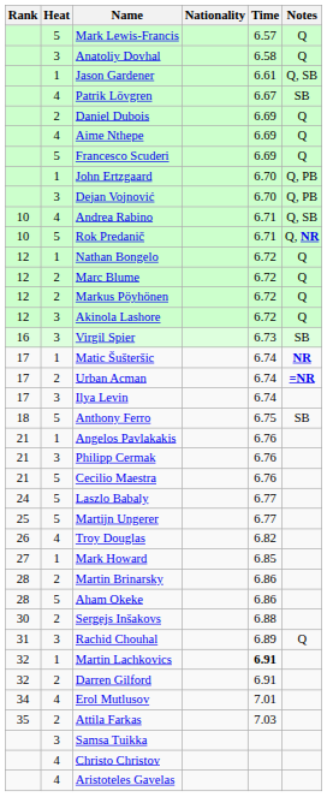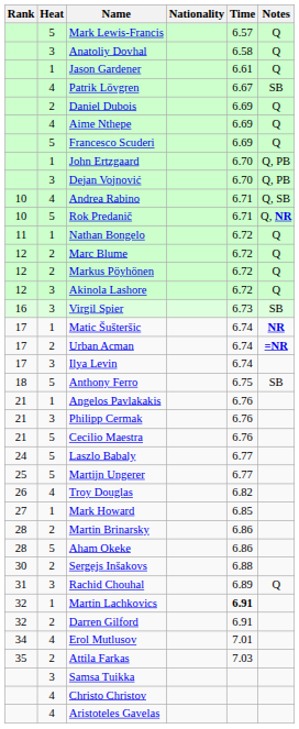Jason Gardener | Notes: Q, SB -> Q
Nathan Bongelo | Rank: 12 -> 11
